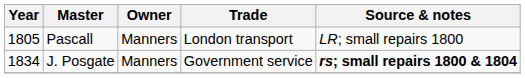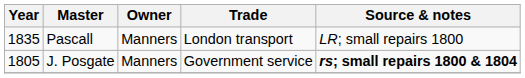Pascall | Year: 1805 -> 1835
J. Posgate | Year: 1834 -> 1805
